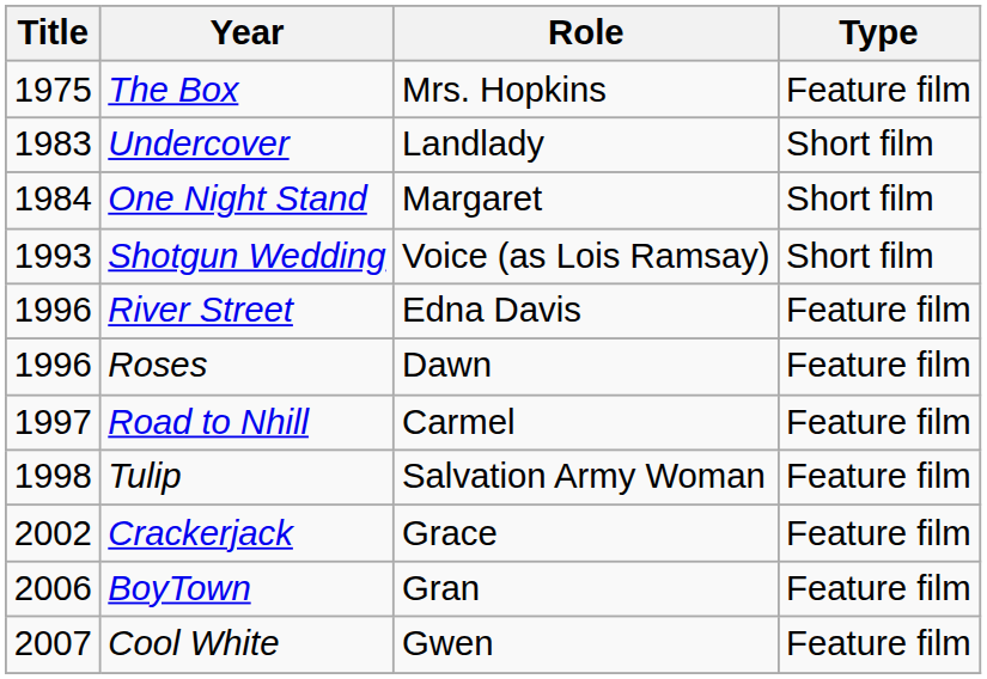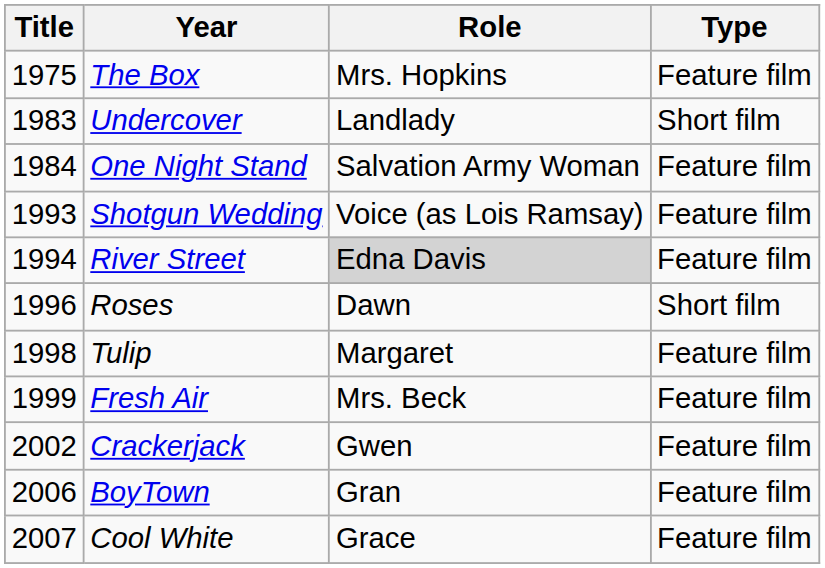One Night Stand | Role: Margaret -> Salvation Army Woman
One Night Stand | Type: Short film -> Feature film
Shotgun Wedding | Type: Short film -> Feature film
River Street | Title: 1996 -> 1994
River Street | Role: no background -> lightgrey background
Roses | Type: Feature film -> Short film
- row: 1997 | Road to Nhill | Carmel | Feature film
Tulip | Role: Salvation Army Woman -> Margaret
+ row: 1999 | Fresh Air | Mrs. Beck | Feature film
Crackerjack | Role: Grace -> Gwen
Cool White | Role: Gwen -> Grace
